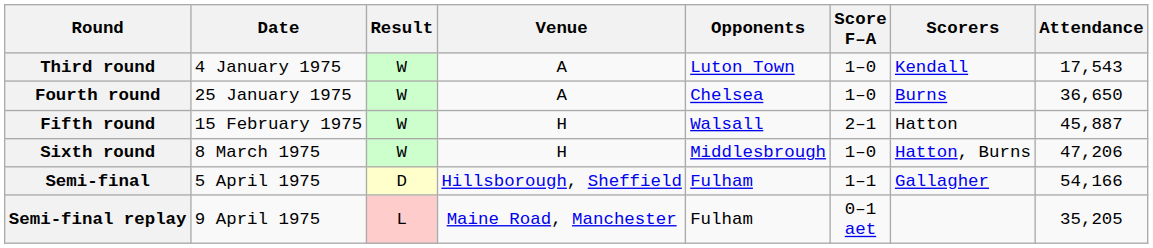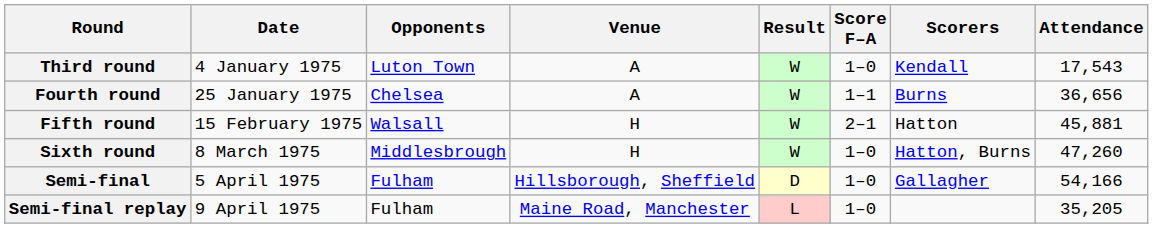columns swapped: Opponents <-> Result
Fourth round | Score F–A: 1–0 -> 1–1
Fourth round | Attendance: 36,650 -> 36,656
Fifth round | Attendance: 45,887 -> 45,881
Sixth round | Attendance: 47,206 -> 47,260
Semi-final | Score F–A: 1–1 -> 1–0
Semi-final replay | Score F–A: 0–1 aet -> 1–0
